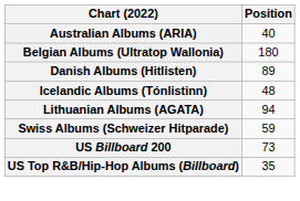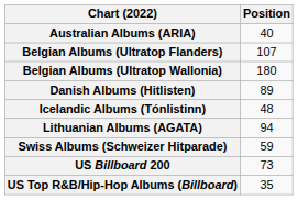+ row: Belgian Albums (Ultratop Flanders) | 107
